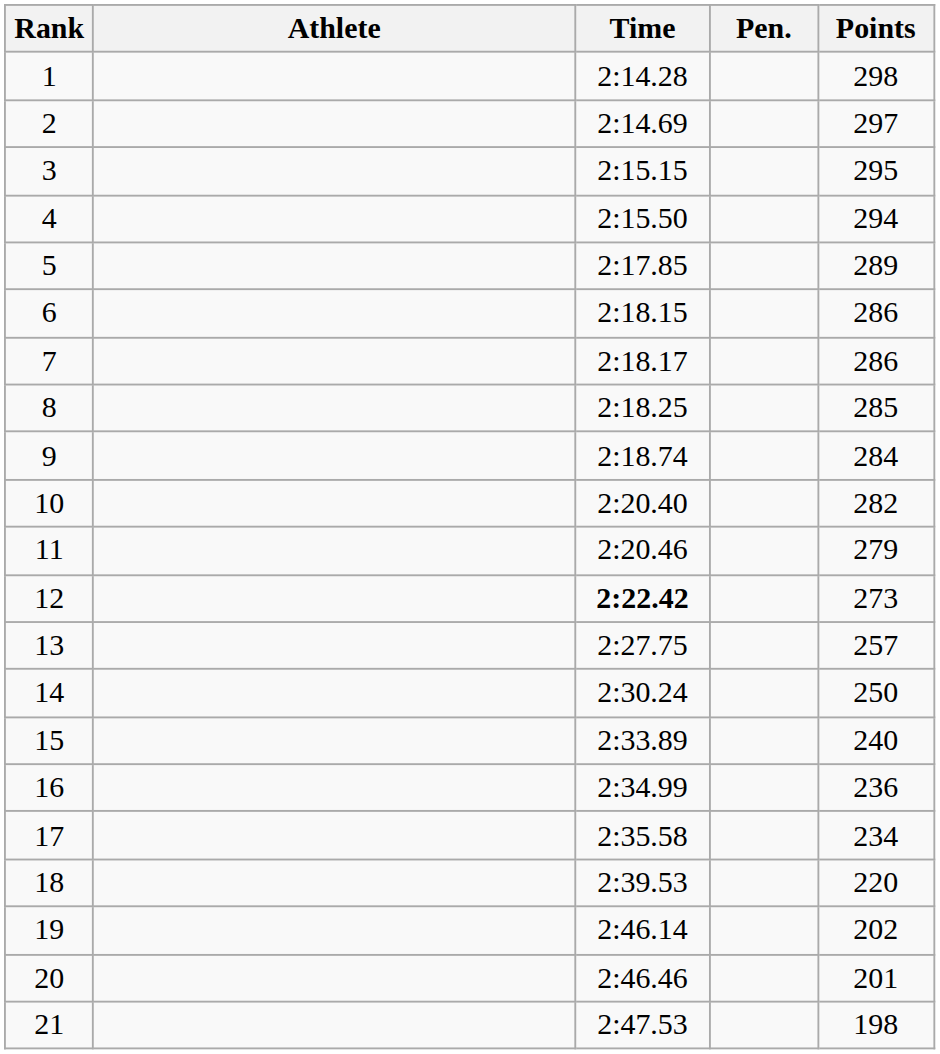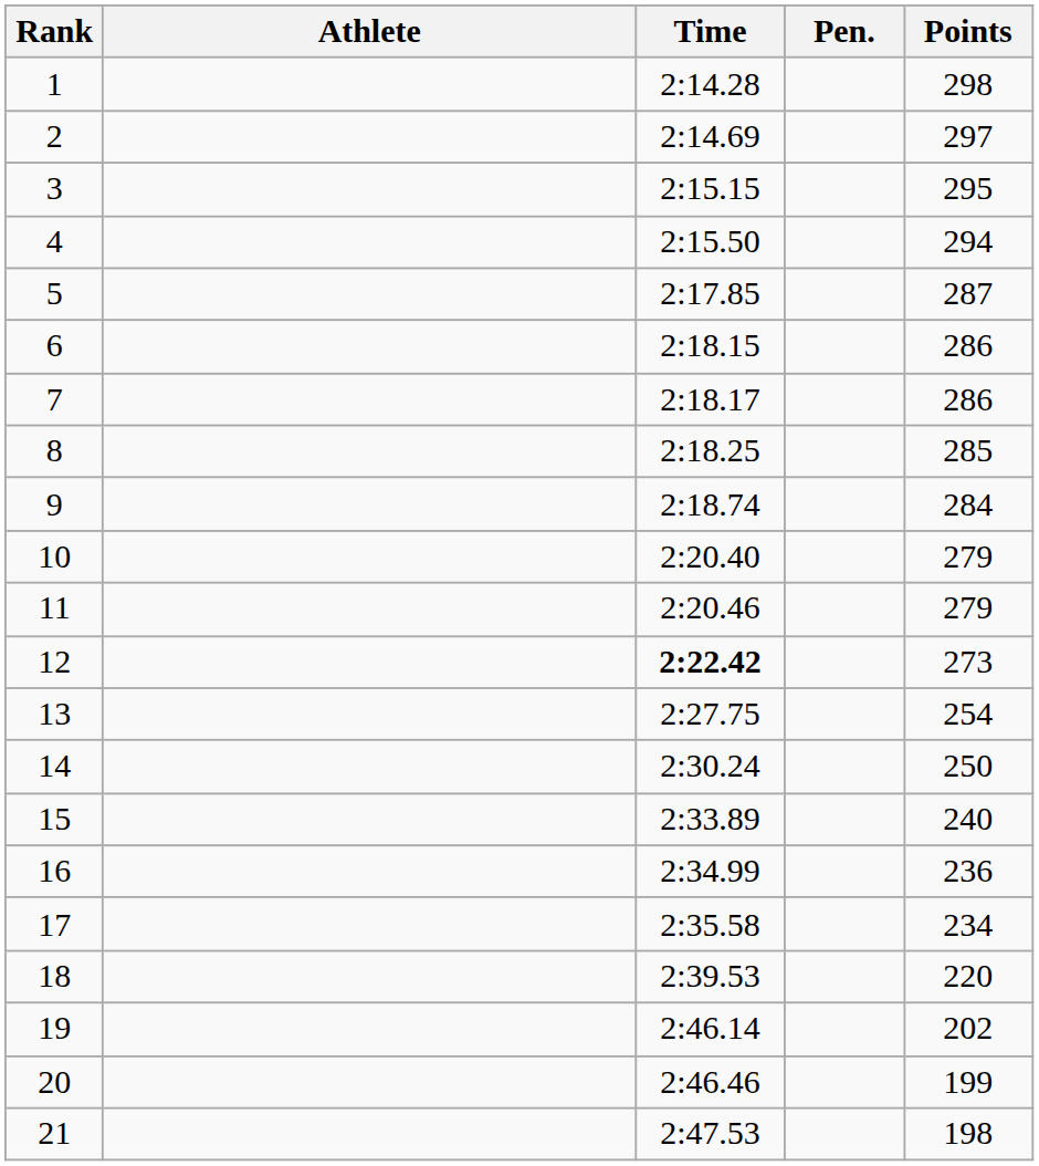5 | Points: 289 -> 287
10 | Points: 282 -> 279
13 | Points: 257 -> 254
20 | Points: 201 -> 199
